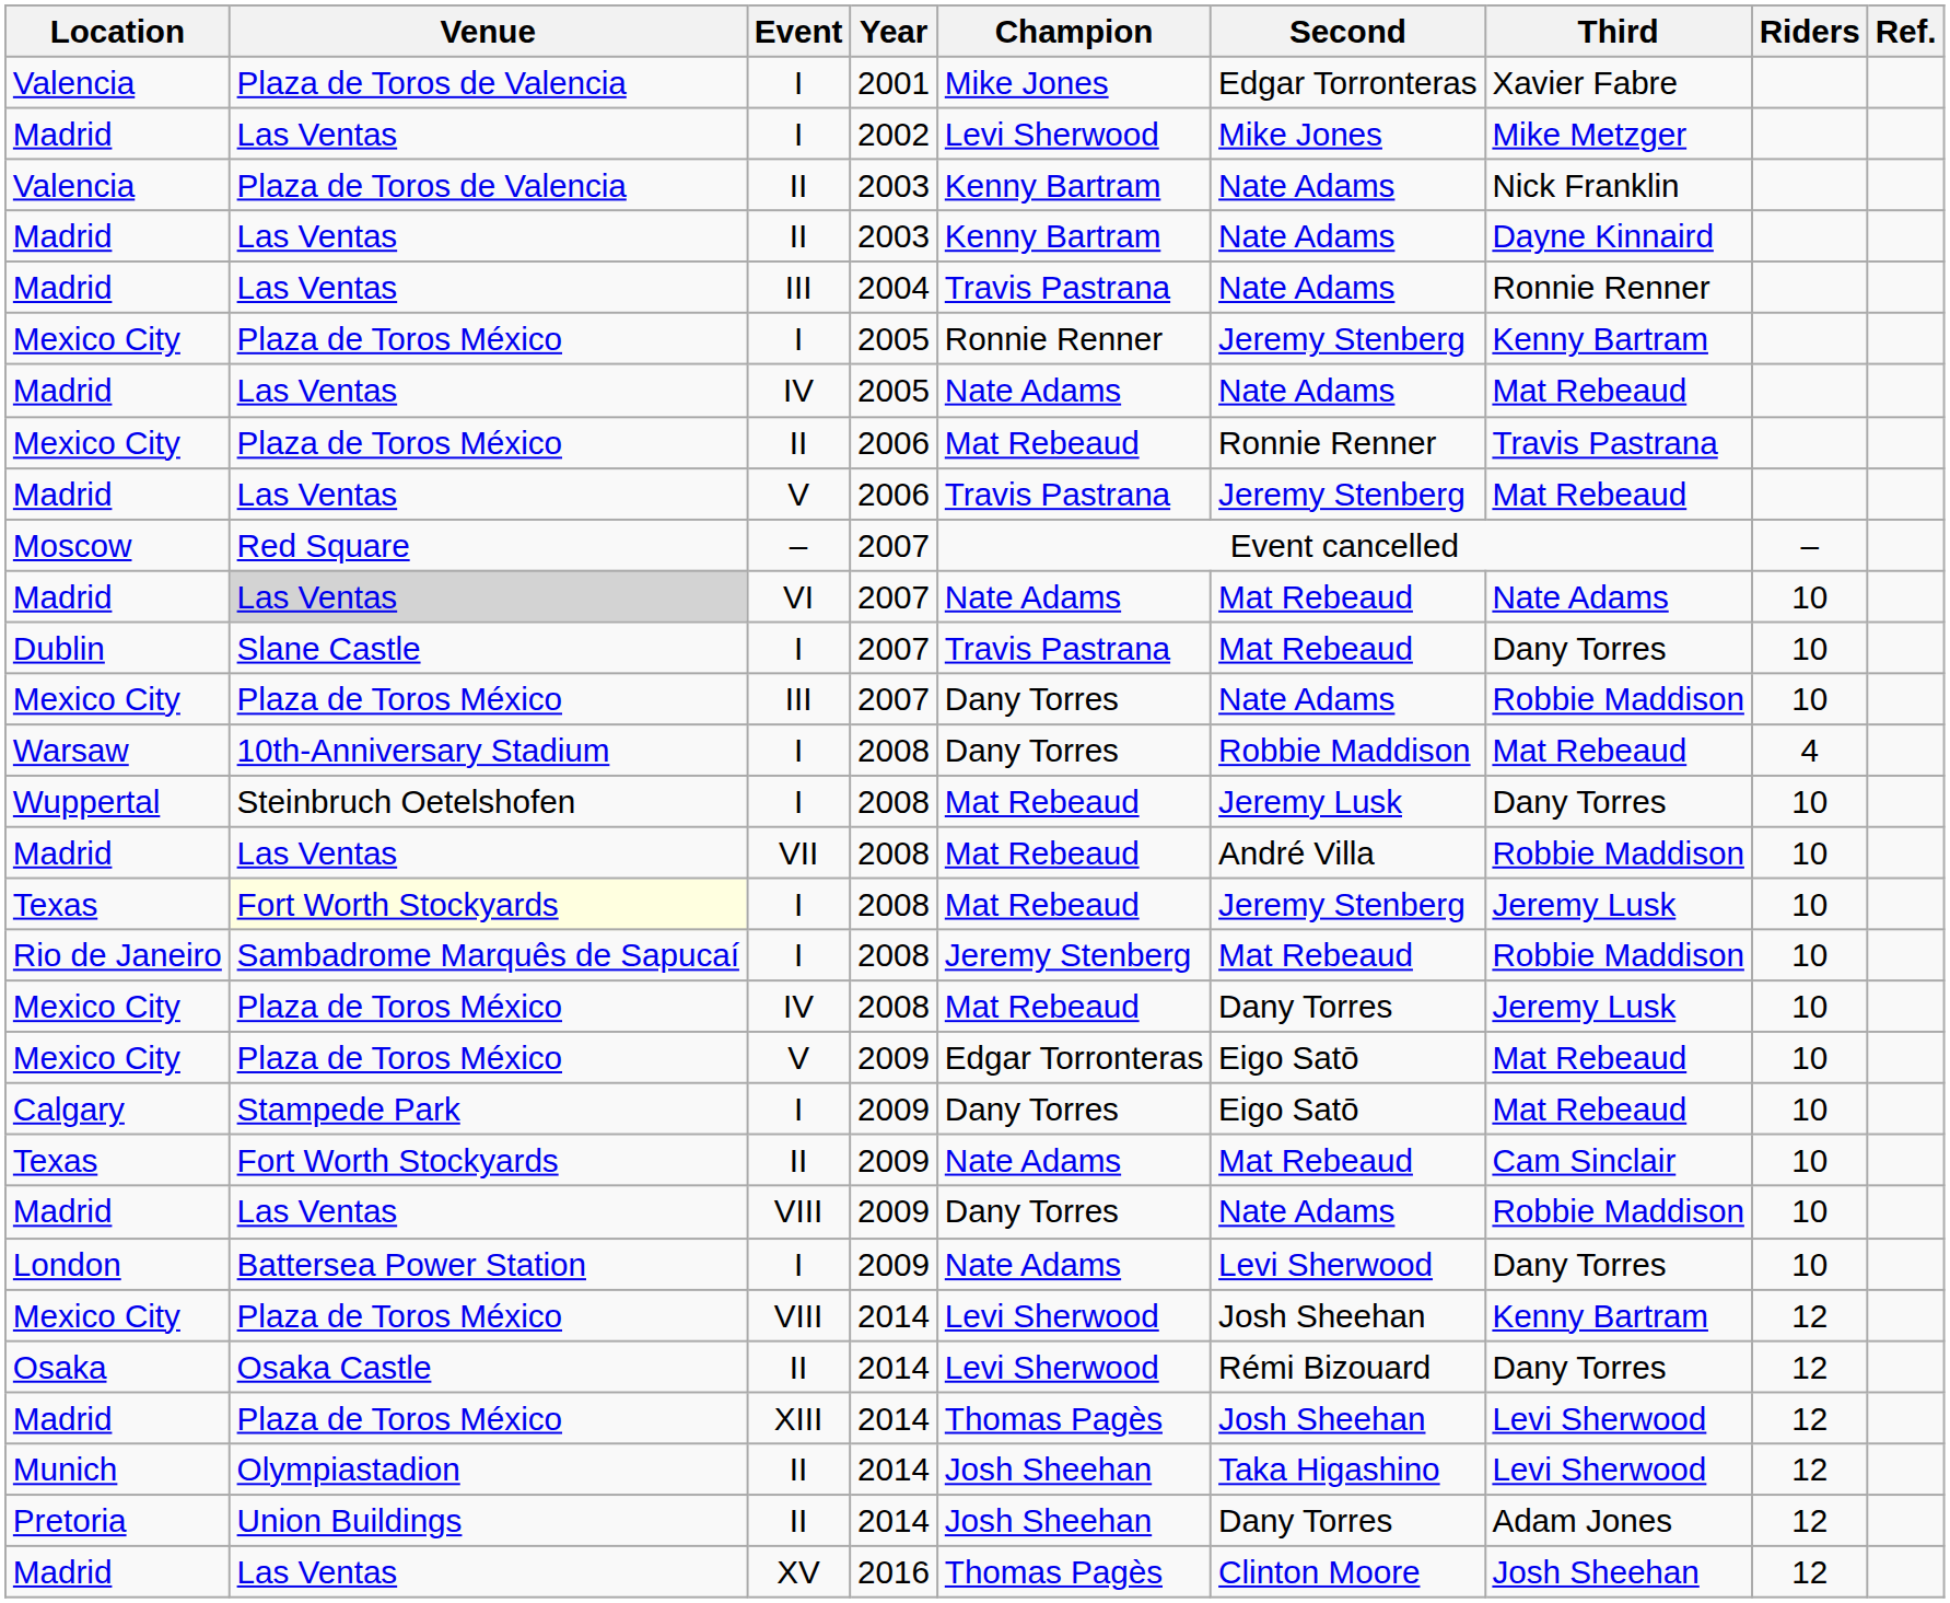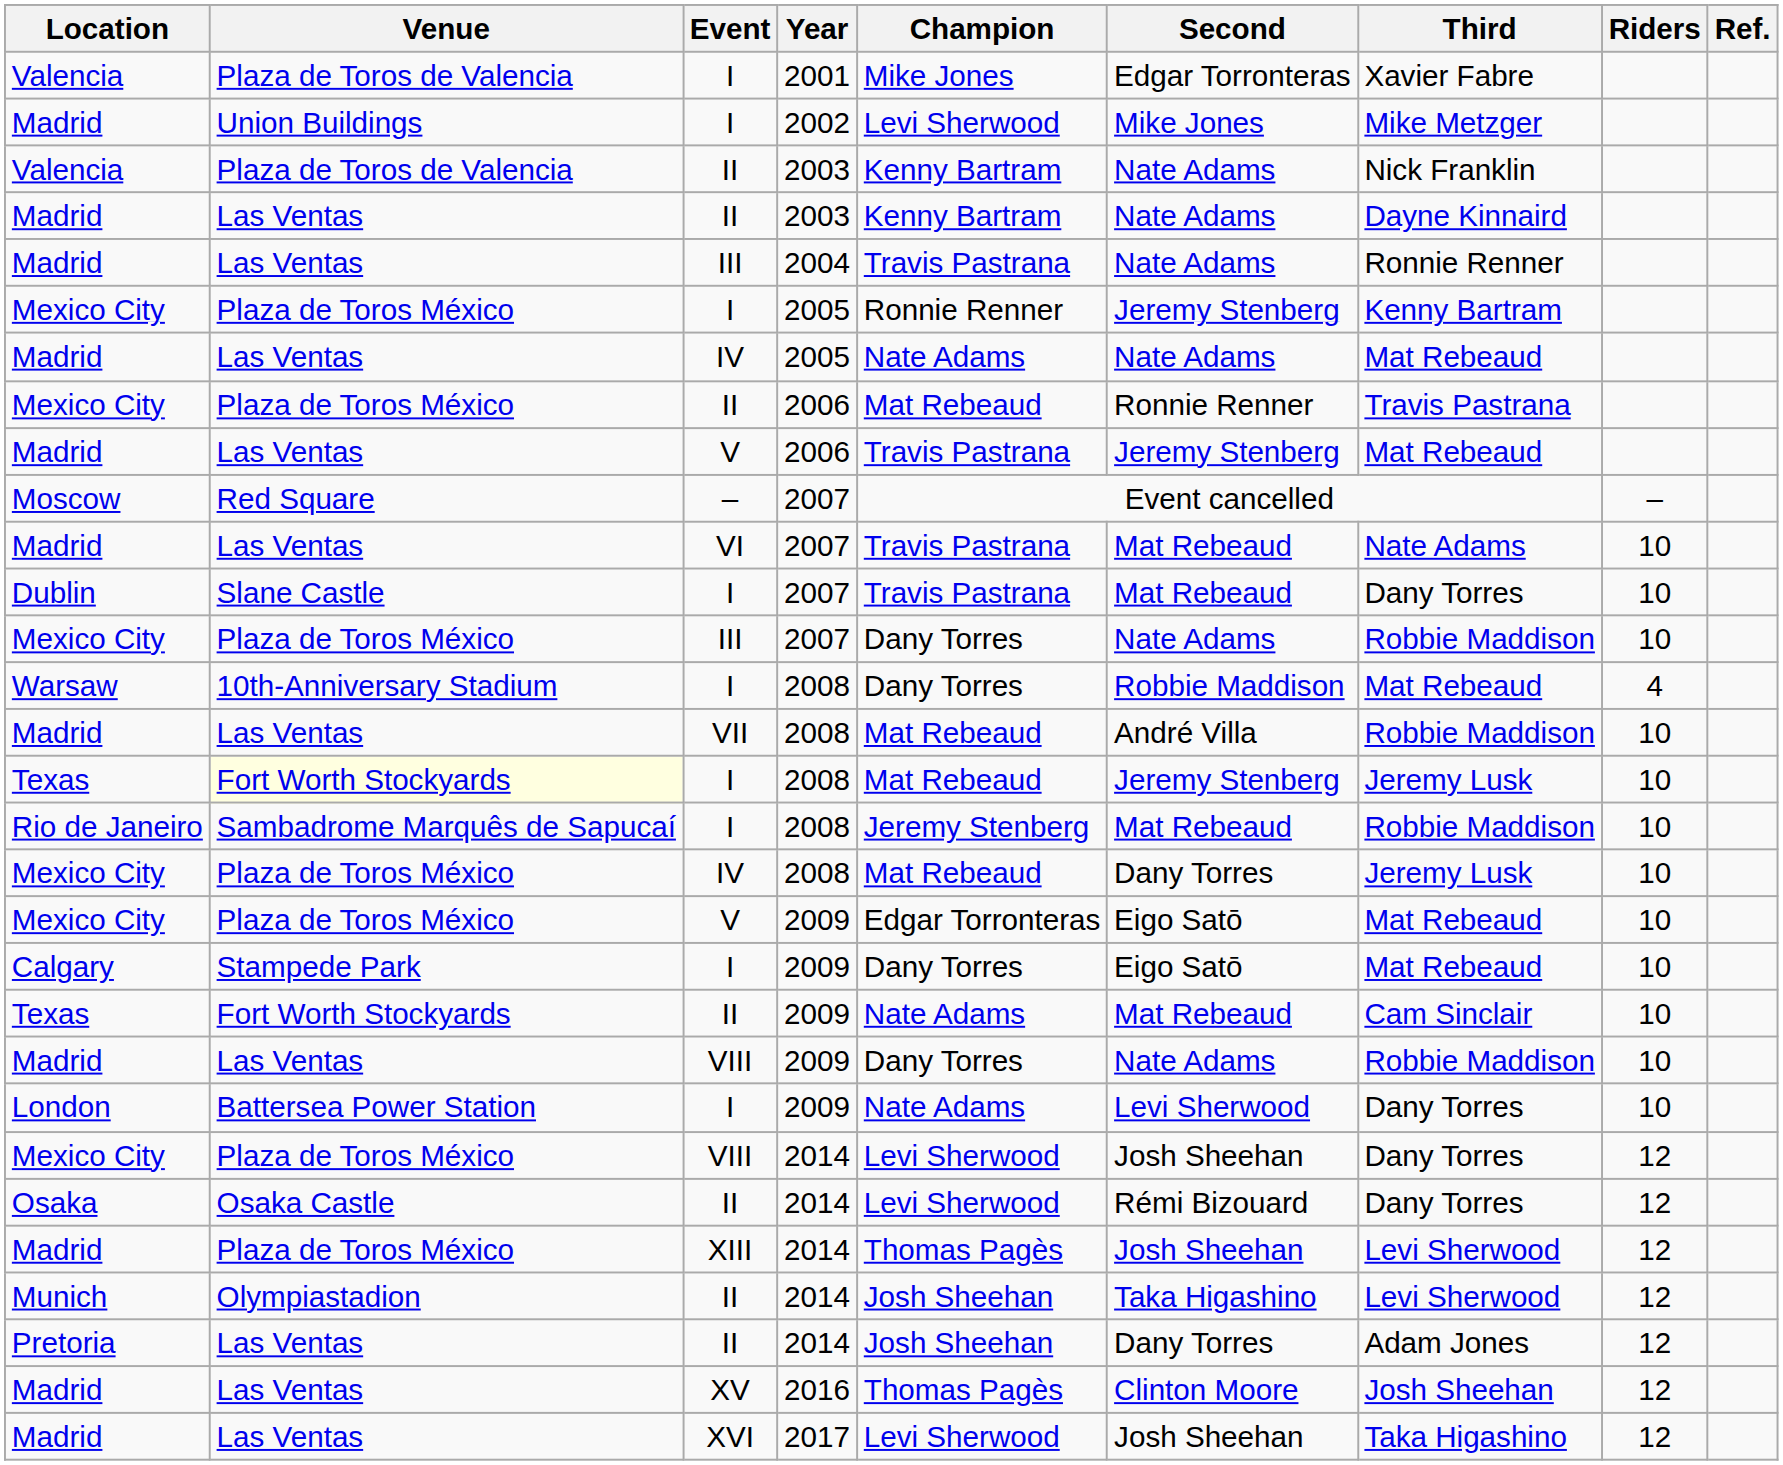Madrid / I | Venue: Las Ventas -> Union Buildings
Madrid / VI | Venue: lightgrey background -> no background
Madrid / VI | Champion: Nate Adams -> Travis Pastrana
- row: Wuppertal | Steinbruch Oetelshofen | I | 2008 | Mat Rebeaud | Jeremy Lusk | Dany Torres | 10
Mexico City / VIII | Third: Kenny Bartram -> Dany Torres
Pretoria | Venue: Union Buildings -> Las Ventas
+ row: Madrid | Las Ventas | XVI | 2017 | Levi Sherwood | Josh Sheehan | Taka Higashino | 12
